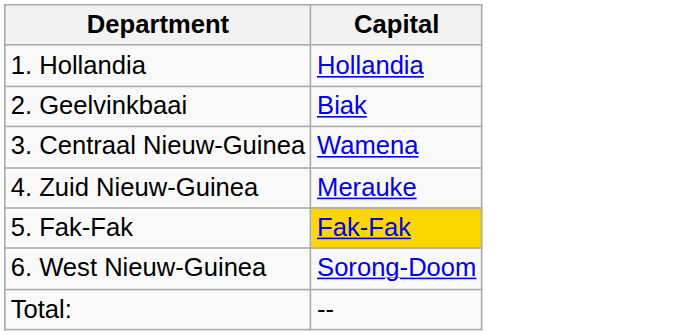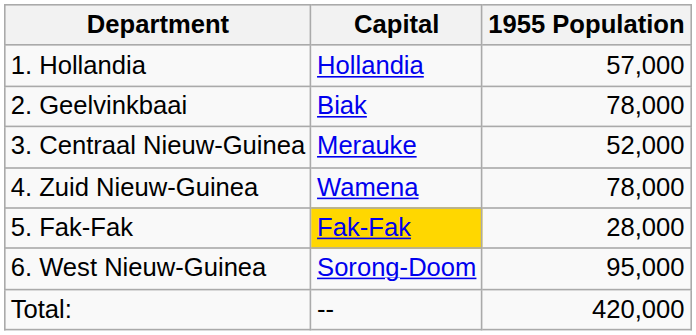+ column: 1955 Population | 57,000 | 78,000 | 52,000 | 78,000 | 28,000 | 95,000 | 420,000
3. Centraal Nieuw-Guinea | Capital: Wamena -> Merauke
4. Zuid Nieuw-Guinea | Capital: Merauke -> Wamena
